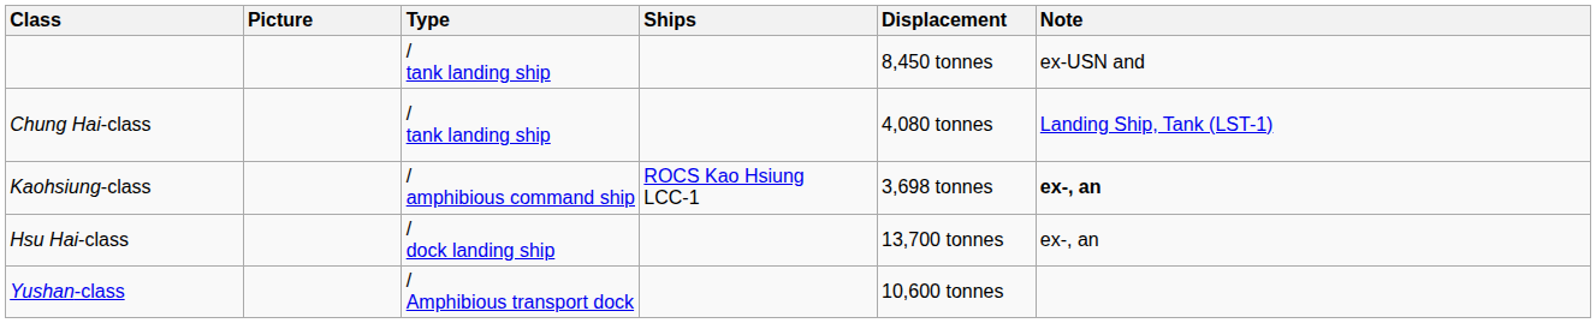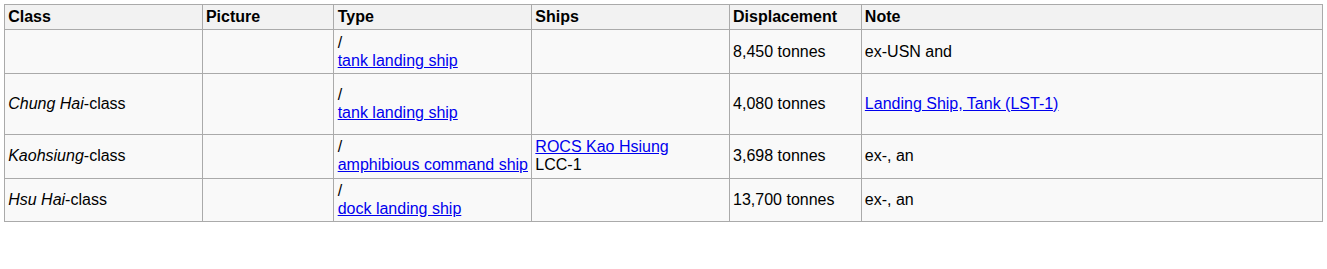Kaohsiung-class | Note: bold -> normal
- row: Yushan-class | / Amphibious transport dock | 10,600 tonnes
